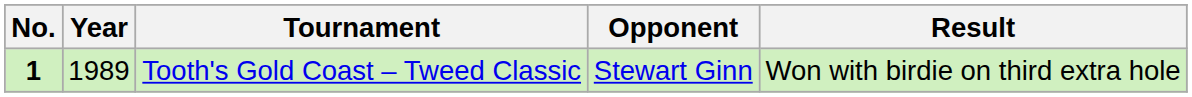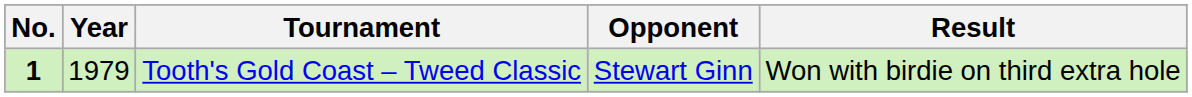Tooth's Gold Coast – Tweed Classic | Year: 1989 -> 1979
